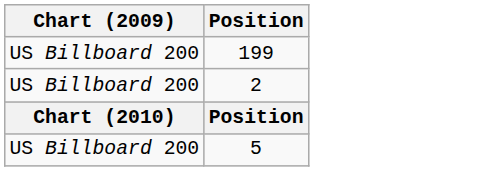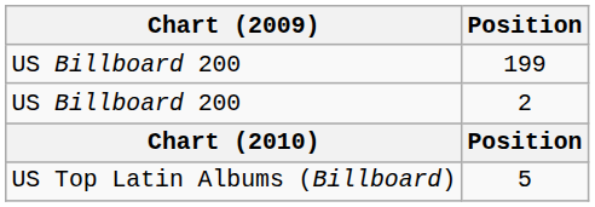5 | Chart (2009): US Billboard 200 -> US Top Latin Albums (Billboard)
